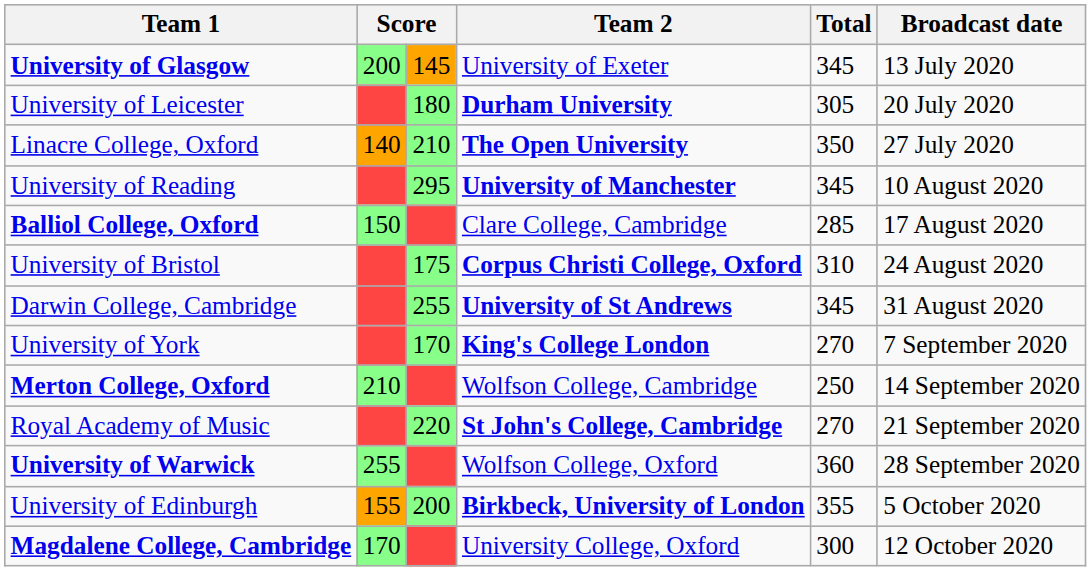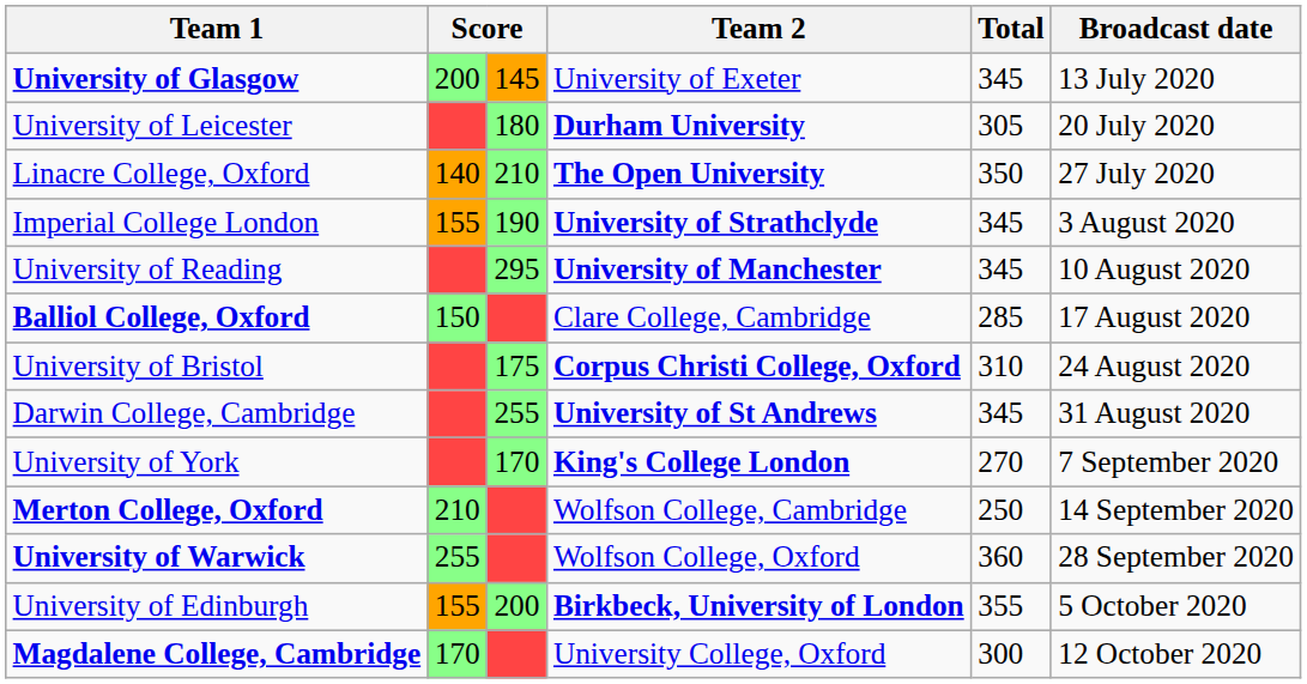+ row: Imperial College London | 155 | 190 | University of Strathclyde | 345 | 3 August 2020
- row: Royal Academy of Music | 220 | St John's College, Cambridge | 270 | 21 September 2020
